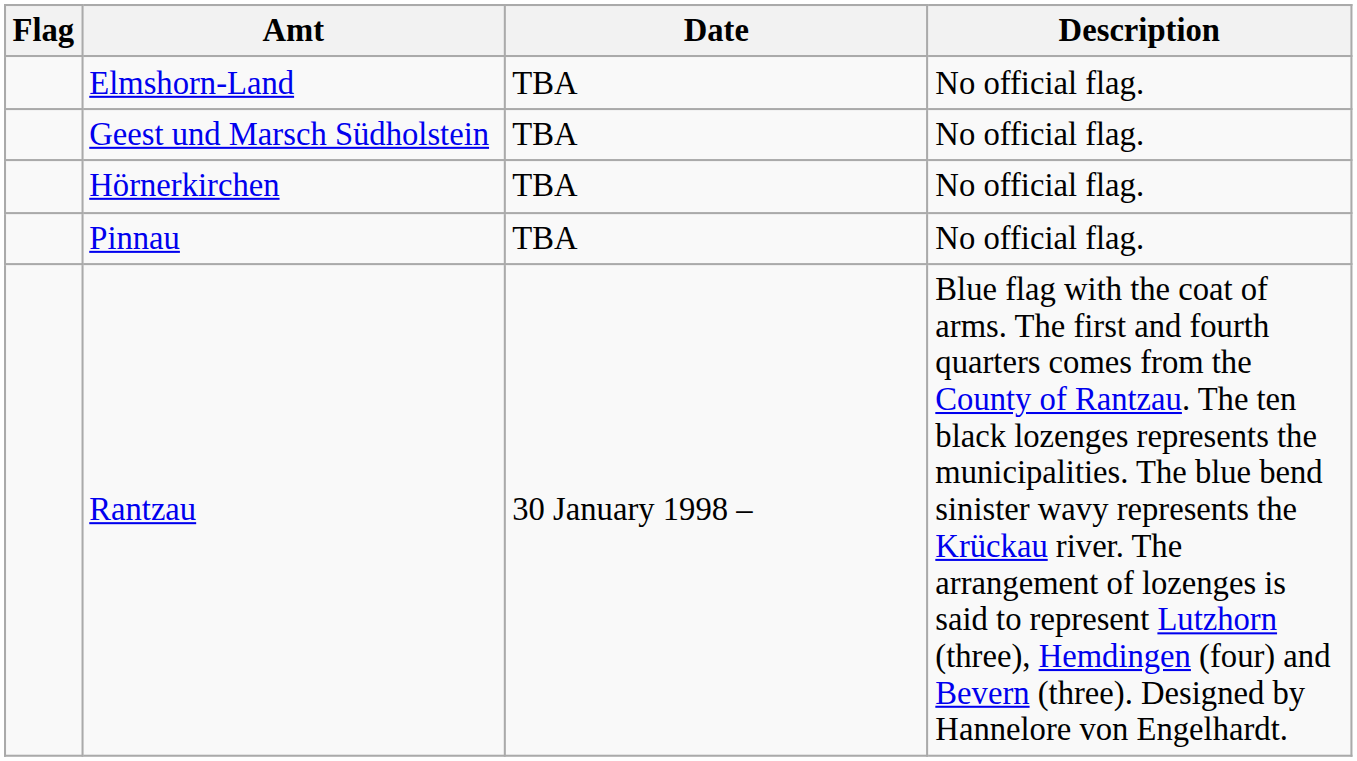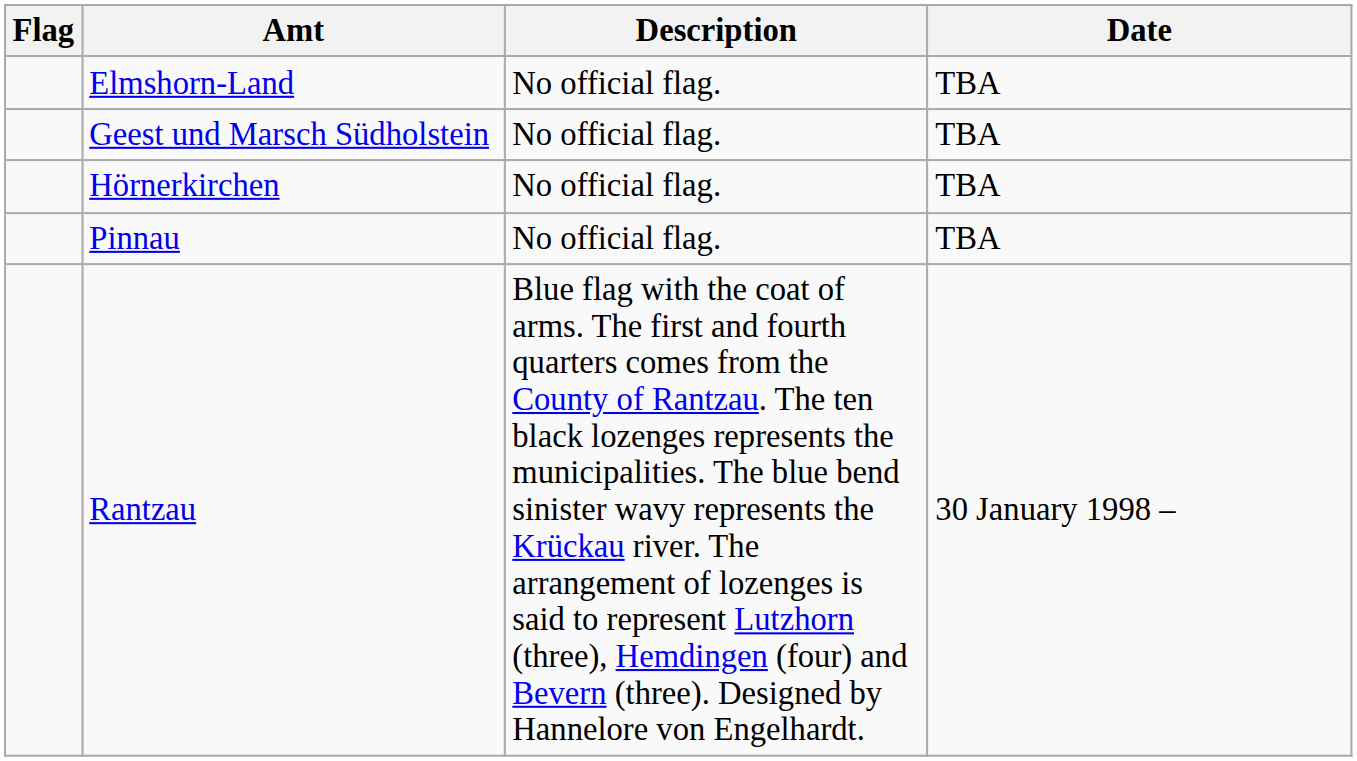columns swapped: Date <-> Description
